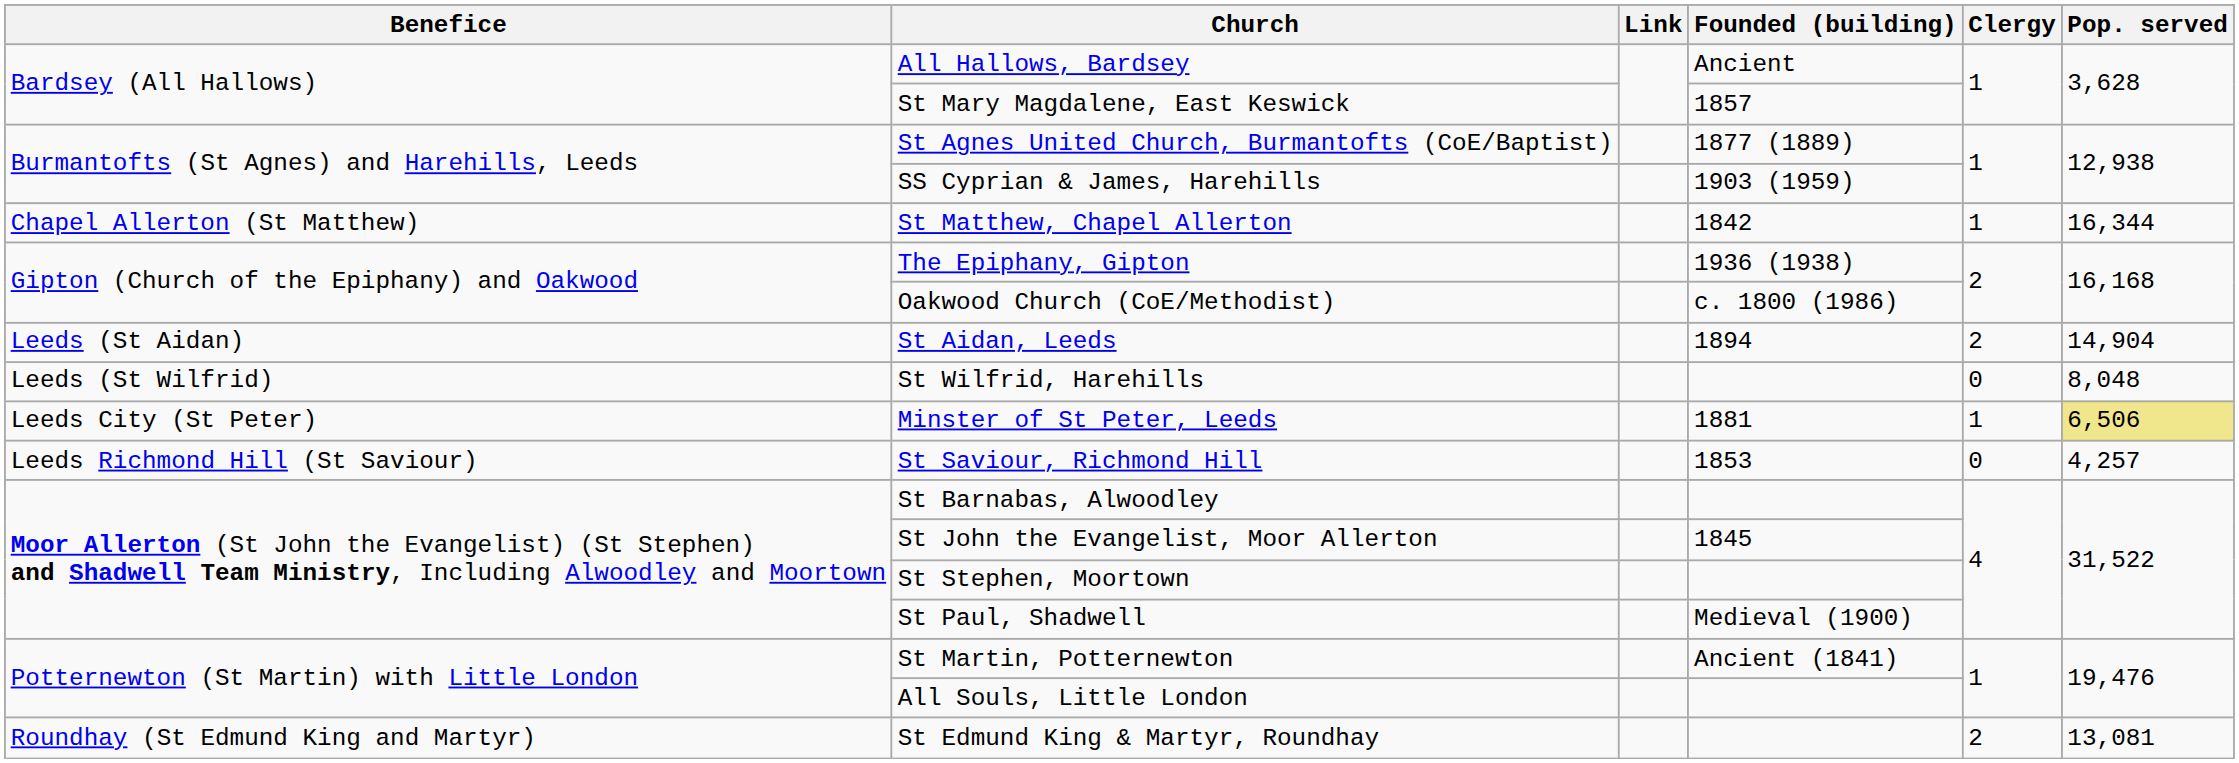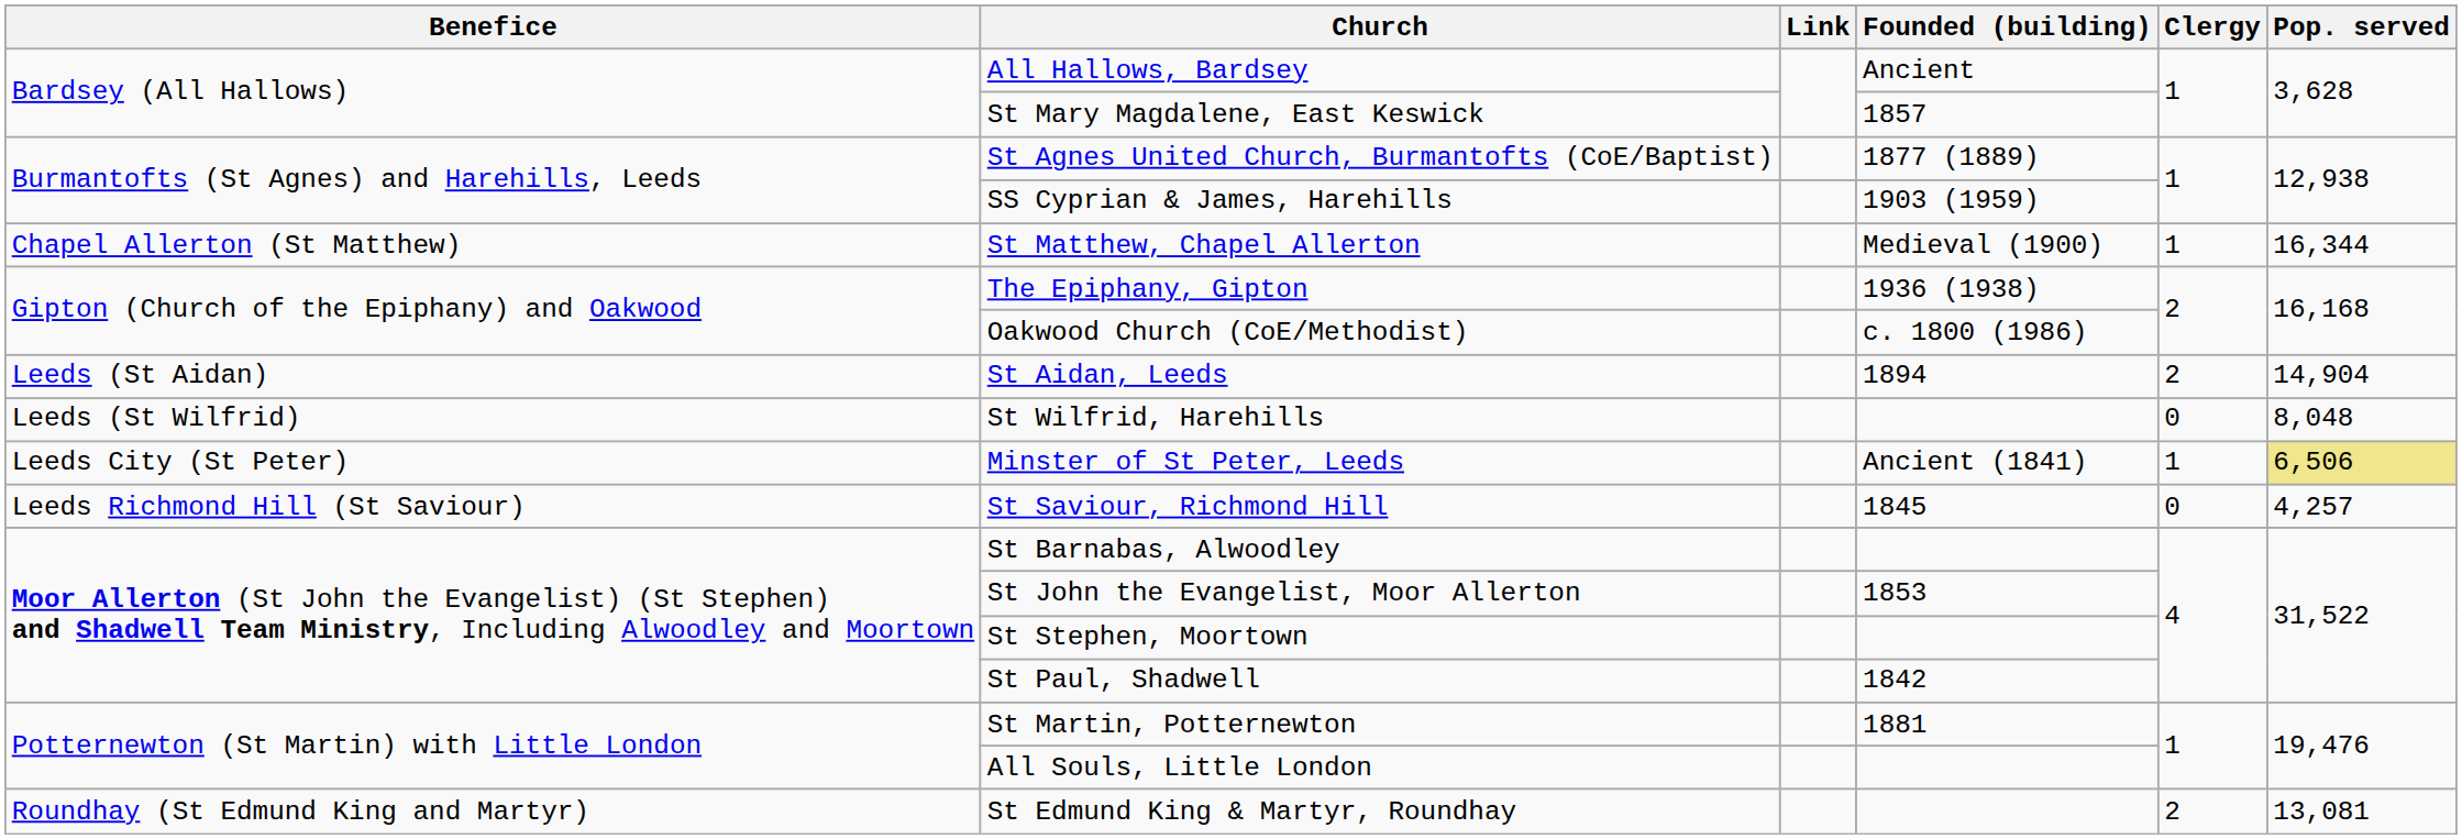St Matthew, Chapel Allerton | Founded (building): 1842 -> Medieval (1900)
Minster of St Peter, Leeds | Founded (building): 1881 -> Ancient (1841)
St Saviour, Richmond Hill | Founded (building): 1853 -> 1845
St John the Evangelist, Moor Allerton | Founded (building): 1845 -> 1853
St Paul, Shadwell | Founded (building): Medieval (1900) -> 1842
St Martin, Potternewton | Founded (building): Ancient (1841) -> 1881
